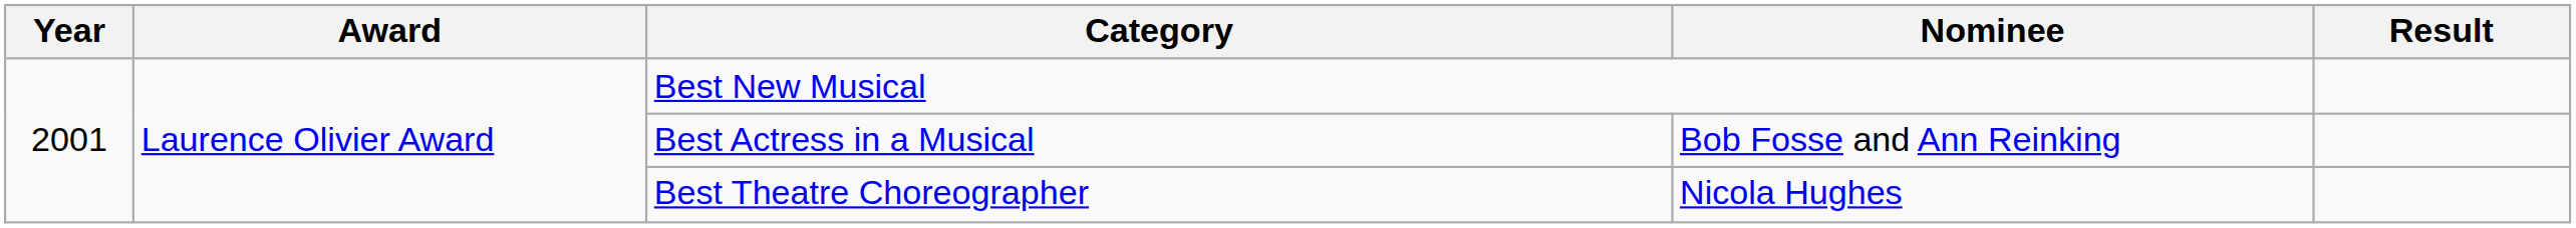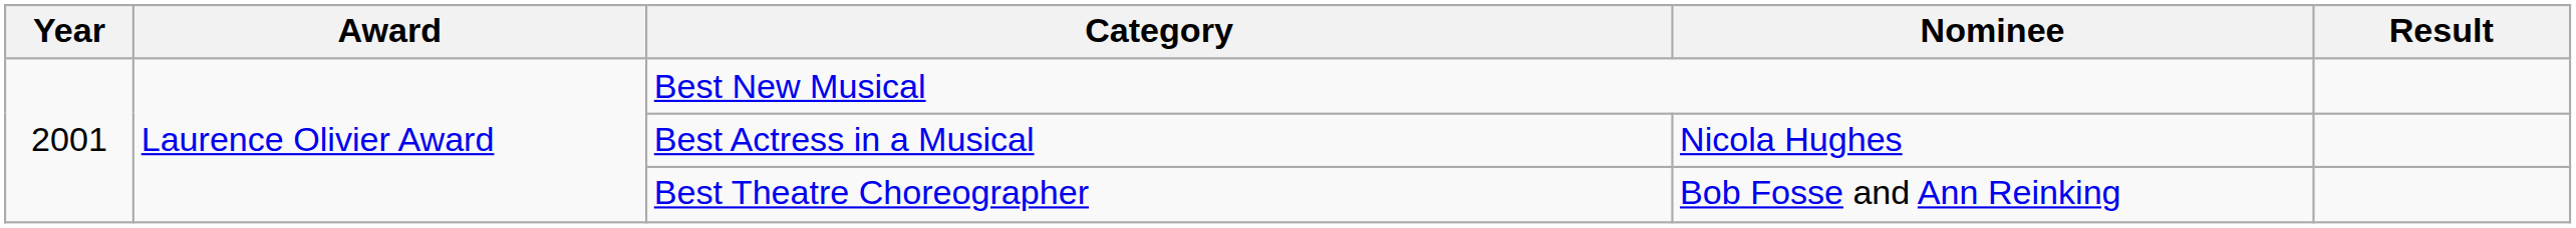Best Actress in a Musical | Nominee: Bob Fosse and Ann Reinking -> Nicola Hughes
Best Theatre Choreographer | Nominee: Nicola Hughes -> Bob Fosse and Ann Reinking
